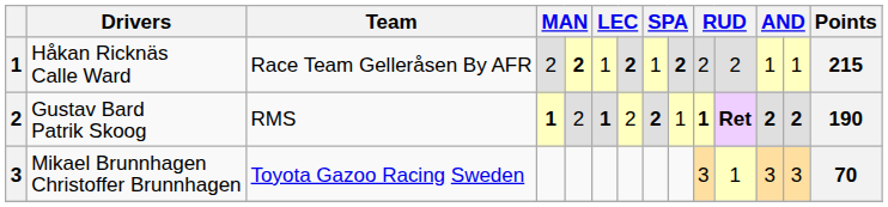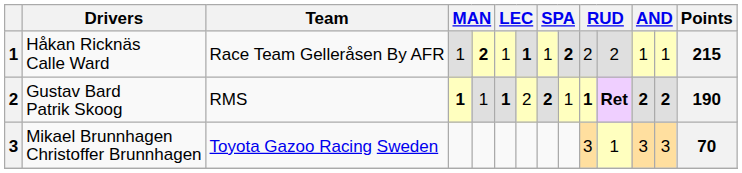Håkan Ricknäs Calle Ward | column 4: 2 -> 1
Håkan Ricknäs Calle Ward | column 7: 2 -> 1
Gustav Bard Patrik Skoog | column 5: 2 -> 1
